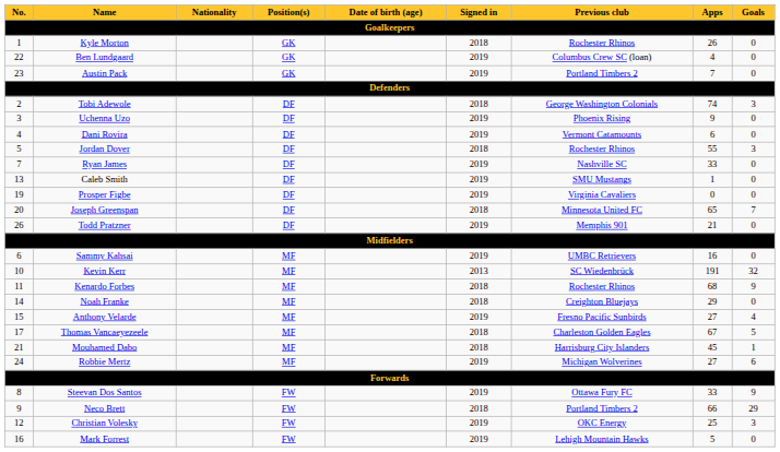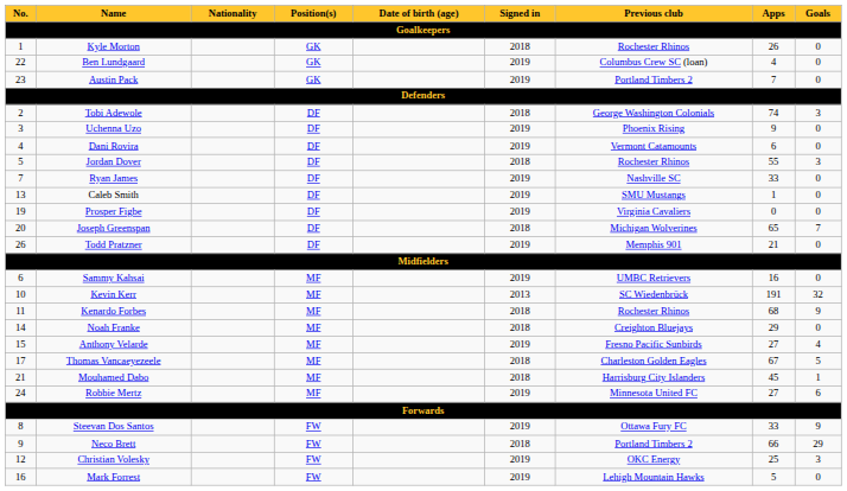Joseph Greenspan | Previous club: Minnesota United FC -> Michigan Wolverines
Robbie Mertz | Previous club: Michigan Wolverines -> Minnesota United FC
